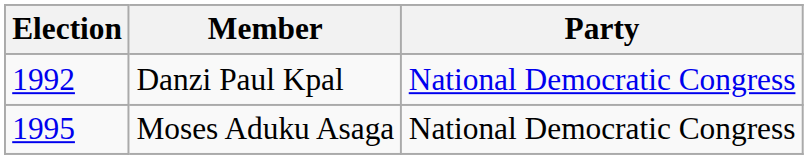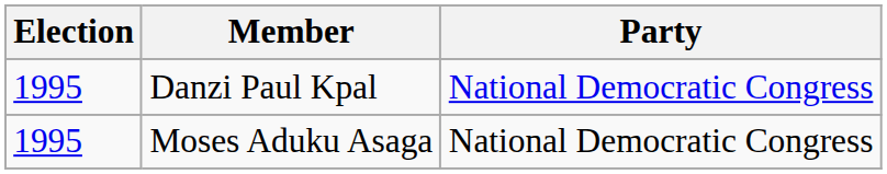Danzi Paul Kpal | Election: 1992 -> 1995
